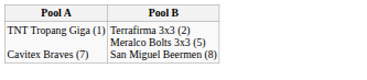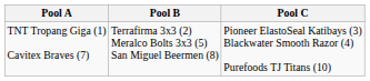+ column: Pool C | Pioneer ElastoSeal Katibays (3) Blackwater Smooth Razor (4) Purefoods TJ Titans (10)
